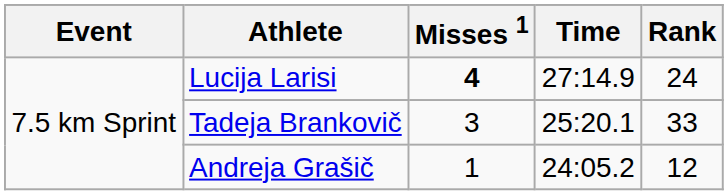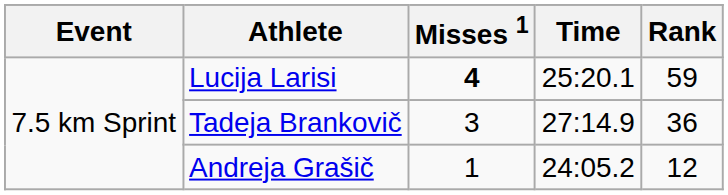Lucija Larisi | Time: 27:14.9 -> 25:20.1
Lucija Larisi | Rank: 24 -> 59
Tadeja Brankovič | Time: 25:20.1 -> 27:14.9
Tadeja Brankovič | Rank: 33 -> 36
